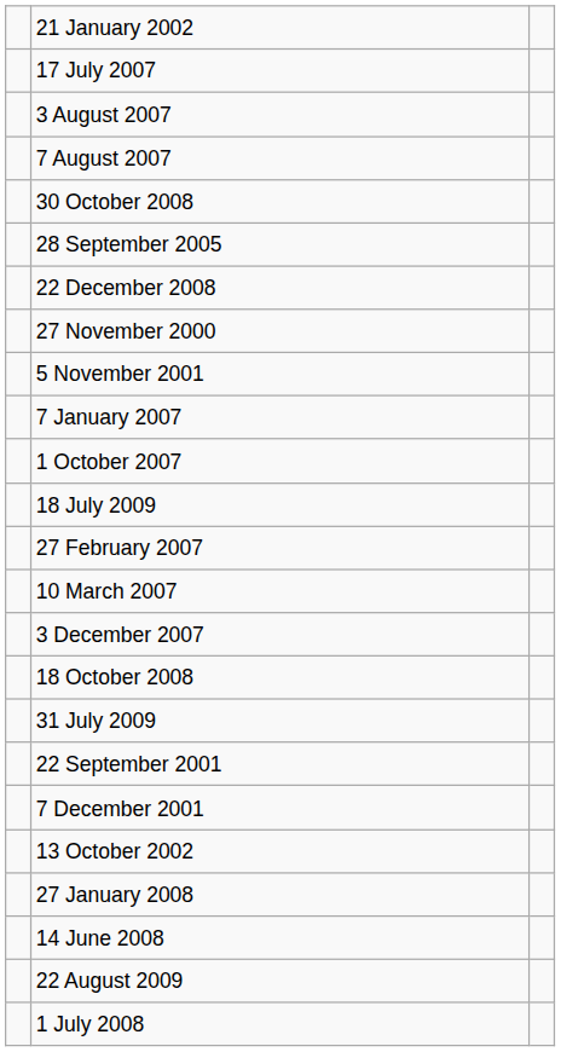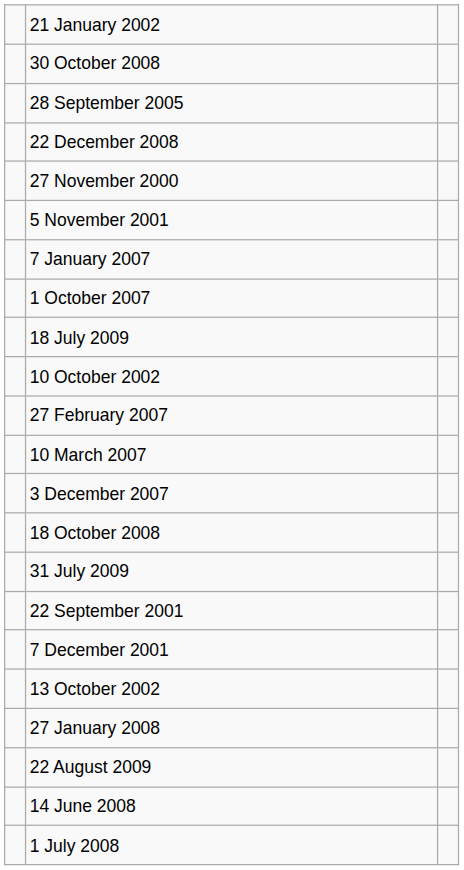- row: 17 July 2007
- row: 3 August 2007
- row: 7 August 2007
+ row: 10 October 2002
rows swapped: 22 August 2009 <-> 14 June 2008
